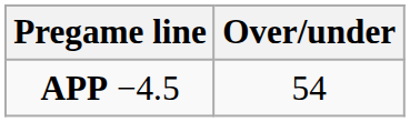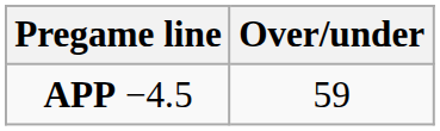APP −4.5 | Over/under: 54 -> 59
